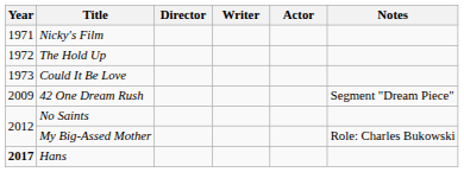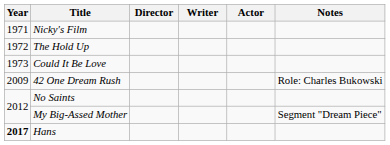42 One Dream Rush | Notes: Segment "Dream Piece" -> Role: Charles Bukowski
My Big-Assed Mother | Notes: Role: Charles Bukowski -> Segment "Dream Piece"
